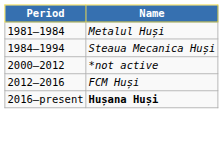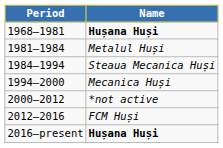+ row: 1968–1981 | Hușana Huși
+ row: 1994–2000 | Mecanica Huși
